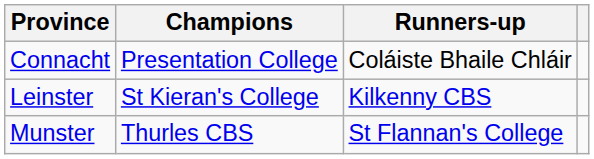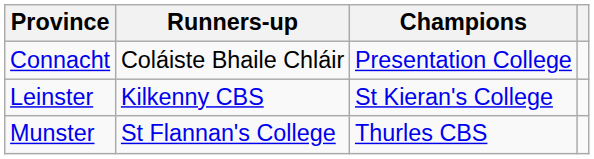columns swapped: Champions <-> Runners-up
